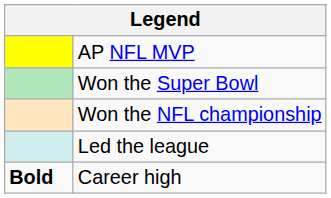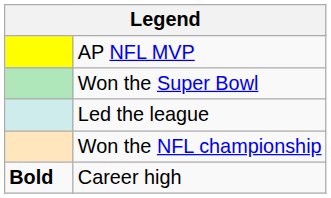rows swapped: Won the NFL championship <-> Led the league
